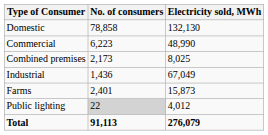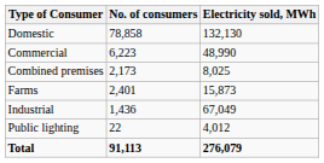rows swapped: Farms <-> Industrial
Public lighting | No. of consumers: lightgrey background -> no background
